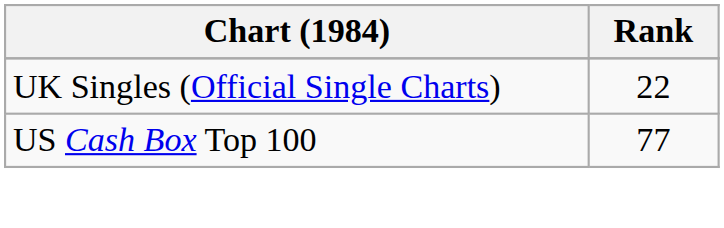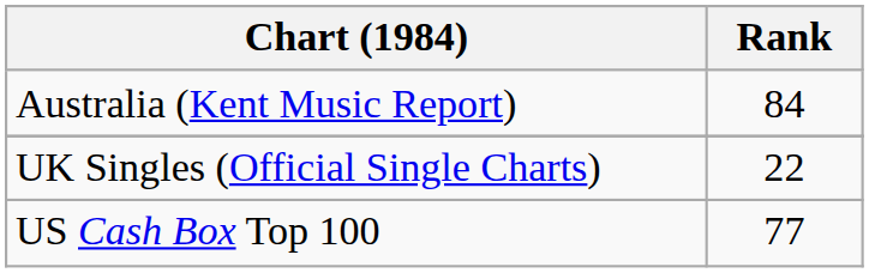+ row: Australia (Kent Music Report) | 84
